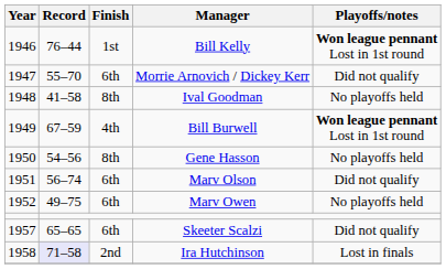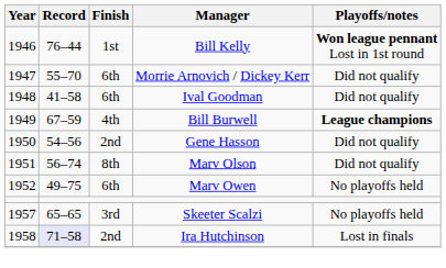Ival Goodman | Finish: 8th -> 6th
Ival Goodman | Playoffs/notes: No playoffs held -> Did not qualify
Bill Burwell | Playoffs/notes: Won league pennant Lost in 1st round -> League champions
Gene Hasson | Finish: 8th -> 2nd
Gene Hasson | Playoffs/notes: No playoffs held -> Did not qualify
Marv Olson | Finish: 6th -> 8th
Skeeter Scalzi | Finish: 6th -> 3rd
Skeeter Scalzi | Playoffs/notes: Did not qualify -> No playoffs held
